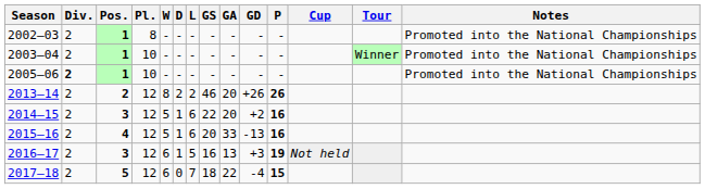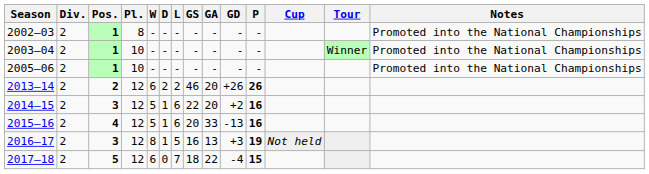2005–06 | Div.: bold -> normal
2013–14 | W: 8 -> 6
2016–17 | W: 6 -> 8
